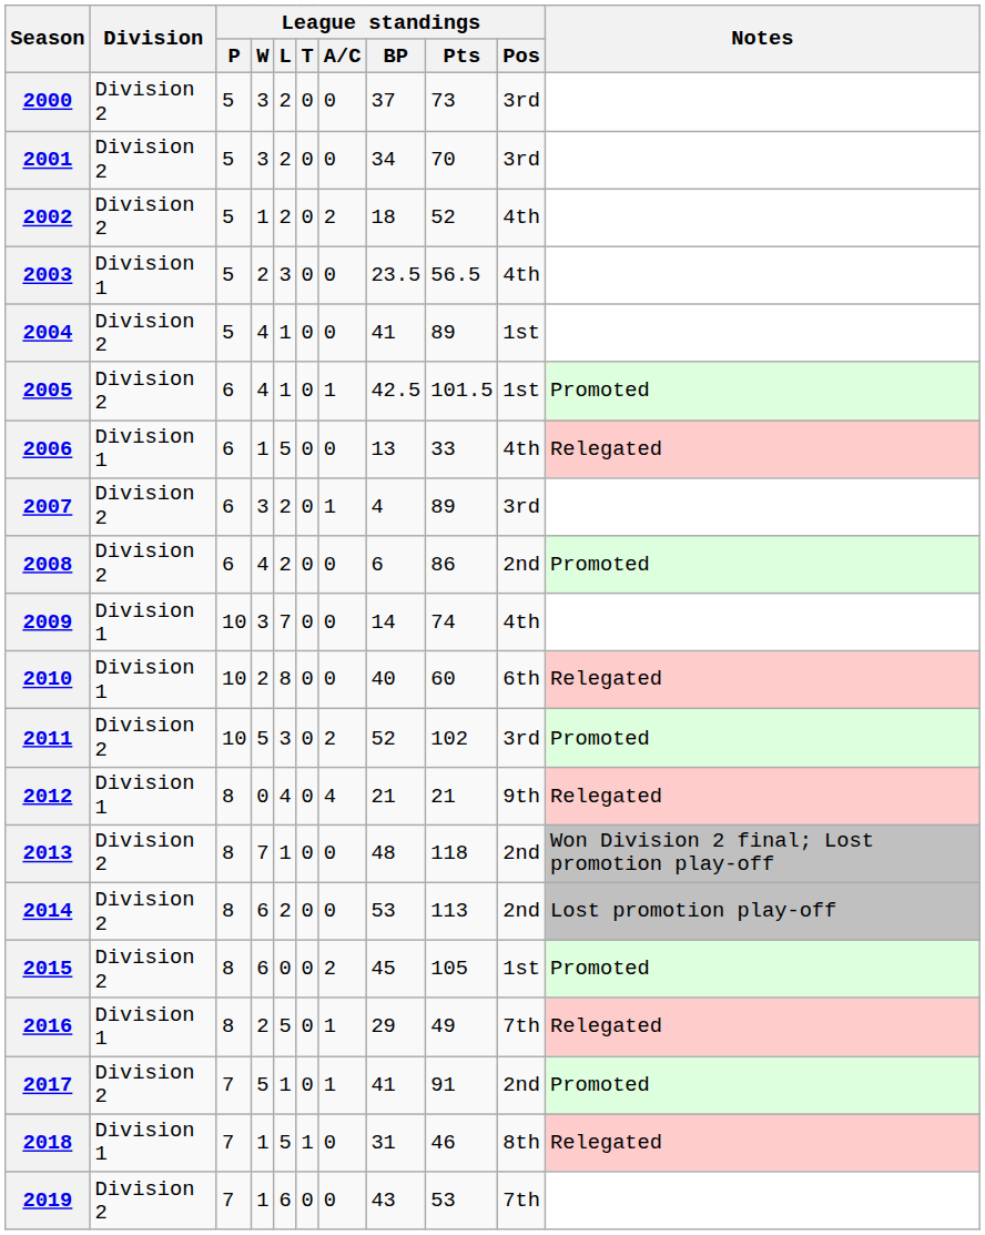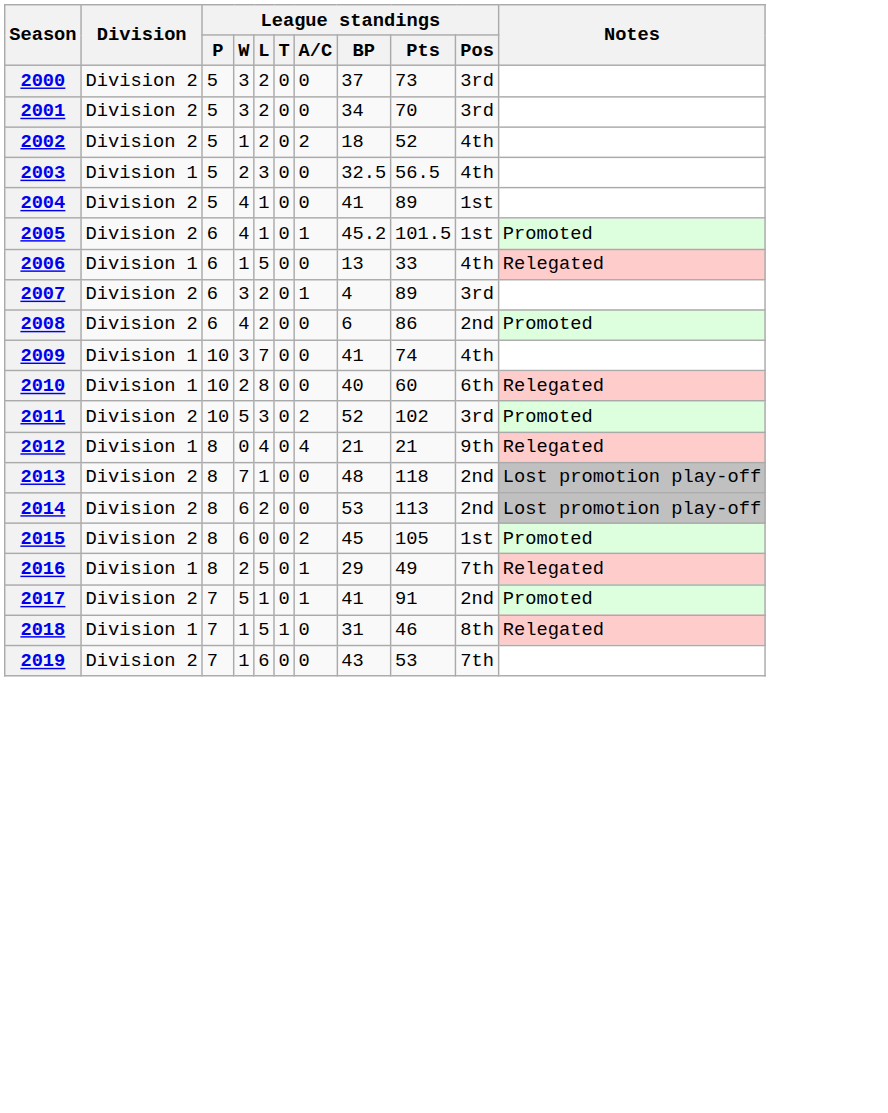2003 | League standings / BP: 23.5 -> 32.5
2005 | League standings / BP: 42.5 -> 45.2
2009 | League standings / BP: 14 -> 41
2013 | Notes: Won Division 2 final; Lost promotion play-off -> Lost promotion play-off
